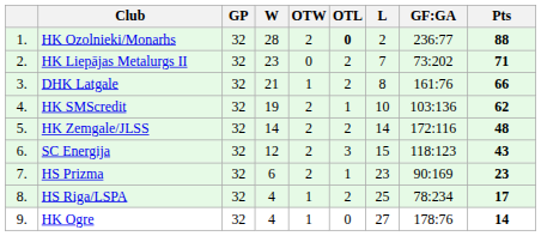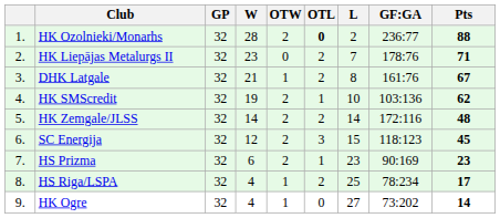HK Liepājas Metalurgs II | GF:GA: 73:202 -> 178:76
DHK Latgale | Pts: 66 -> 67
SC Energija | Pts: 43 -> 45
HK Ogre | GF:GA: 178:76 -> 73:202
